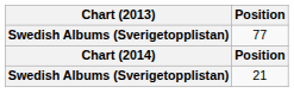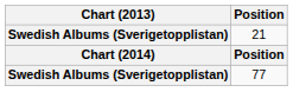rows swapped: 21 <-> 77
